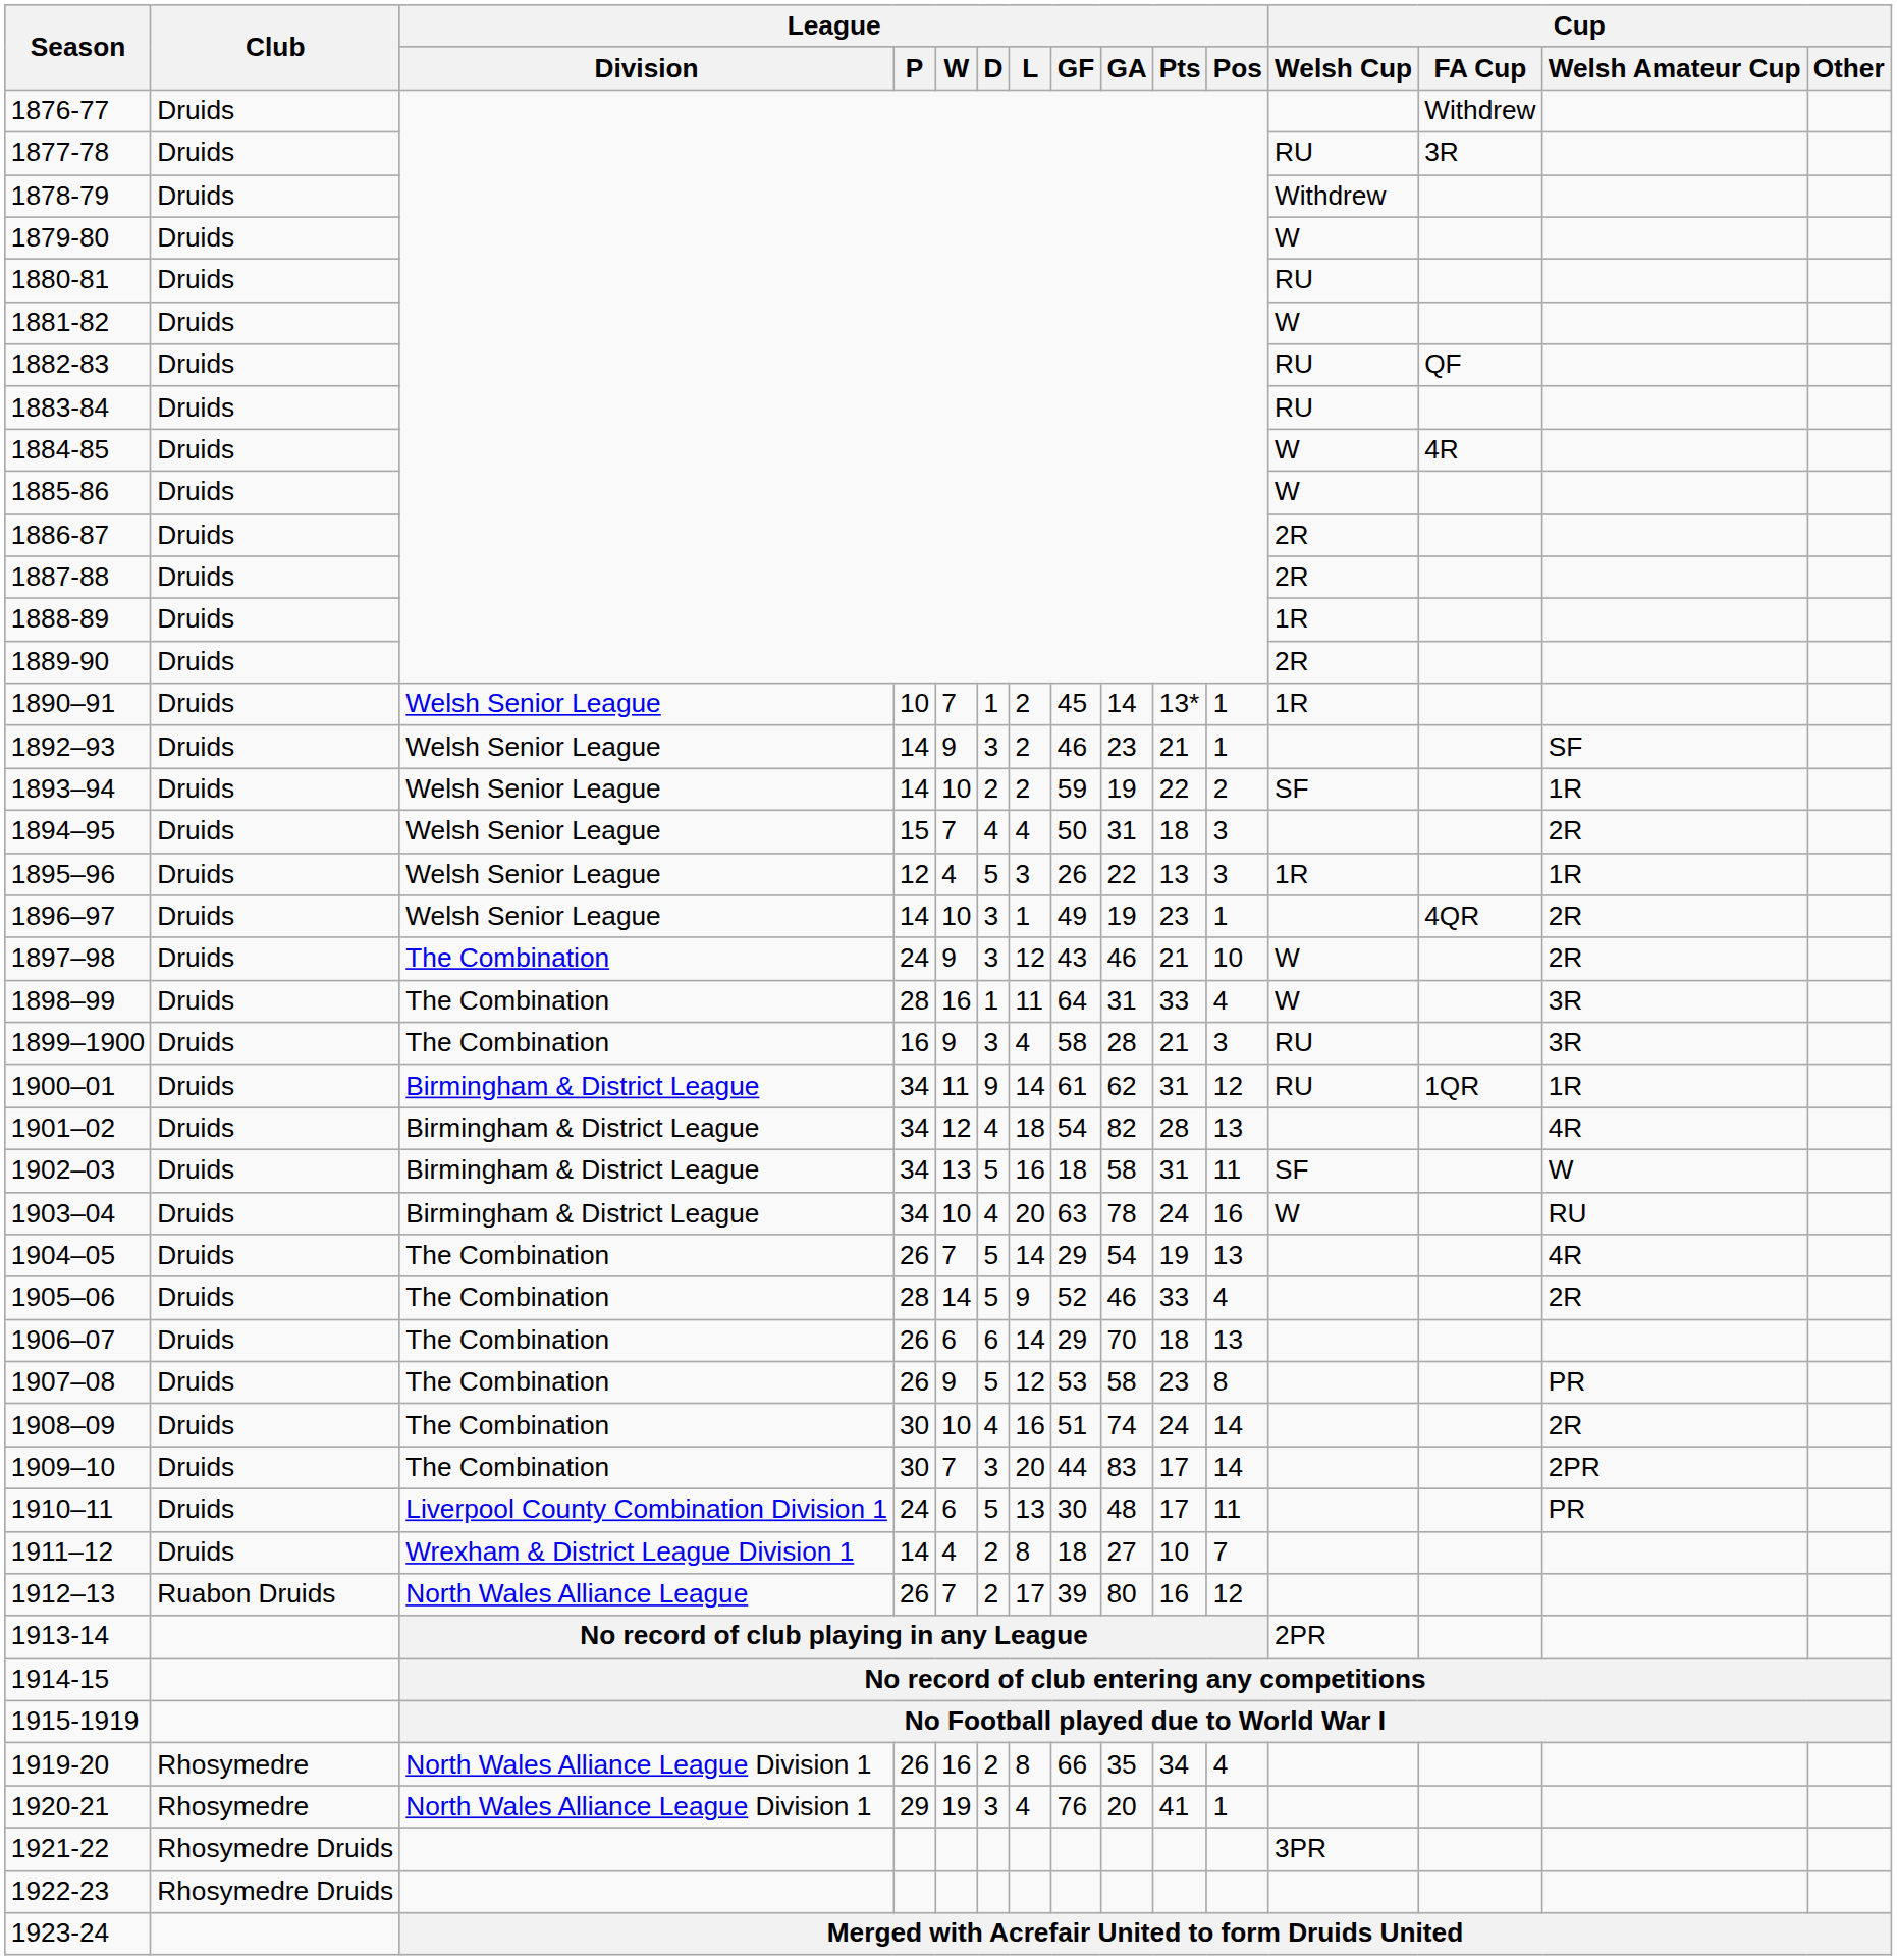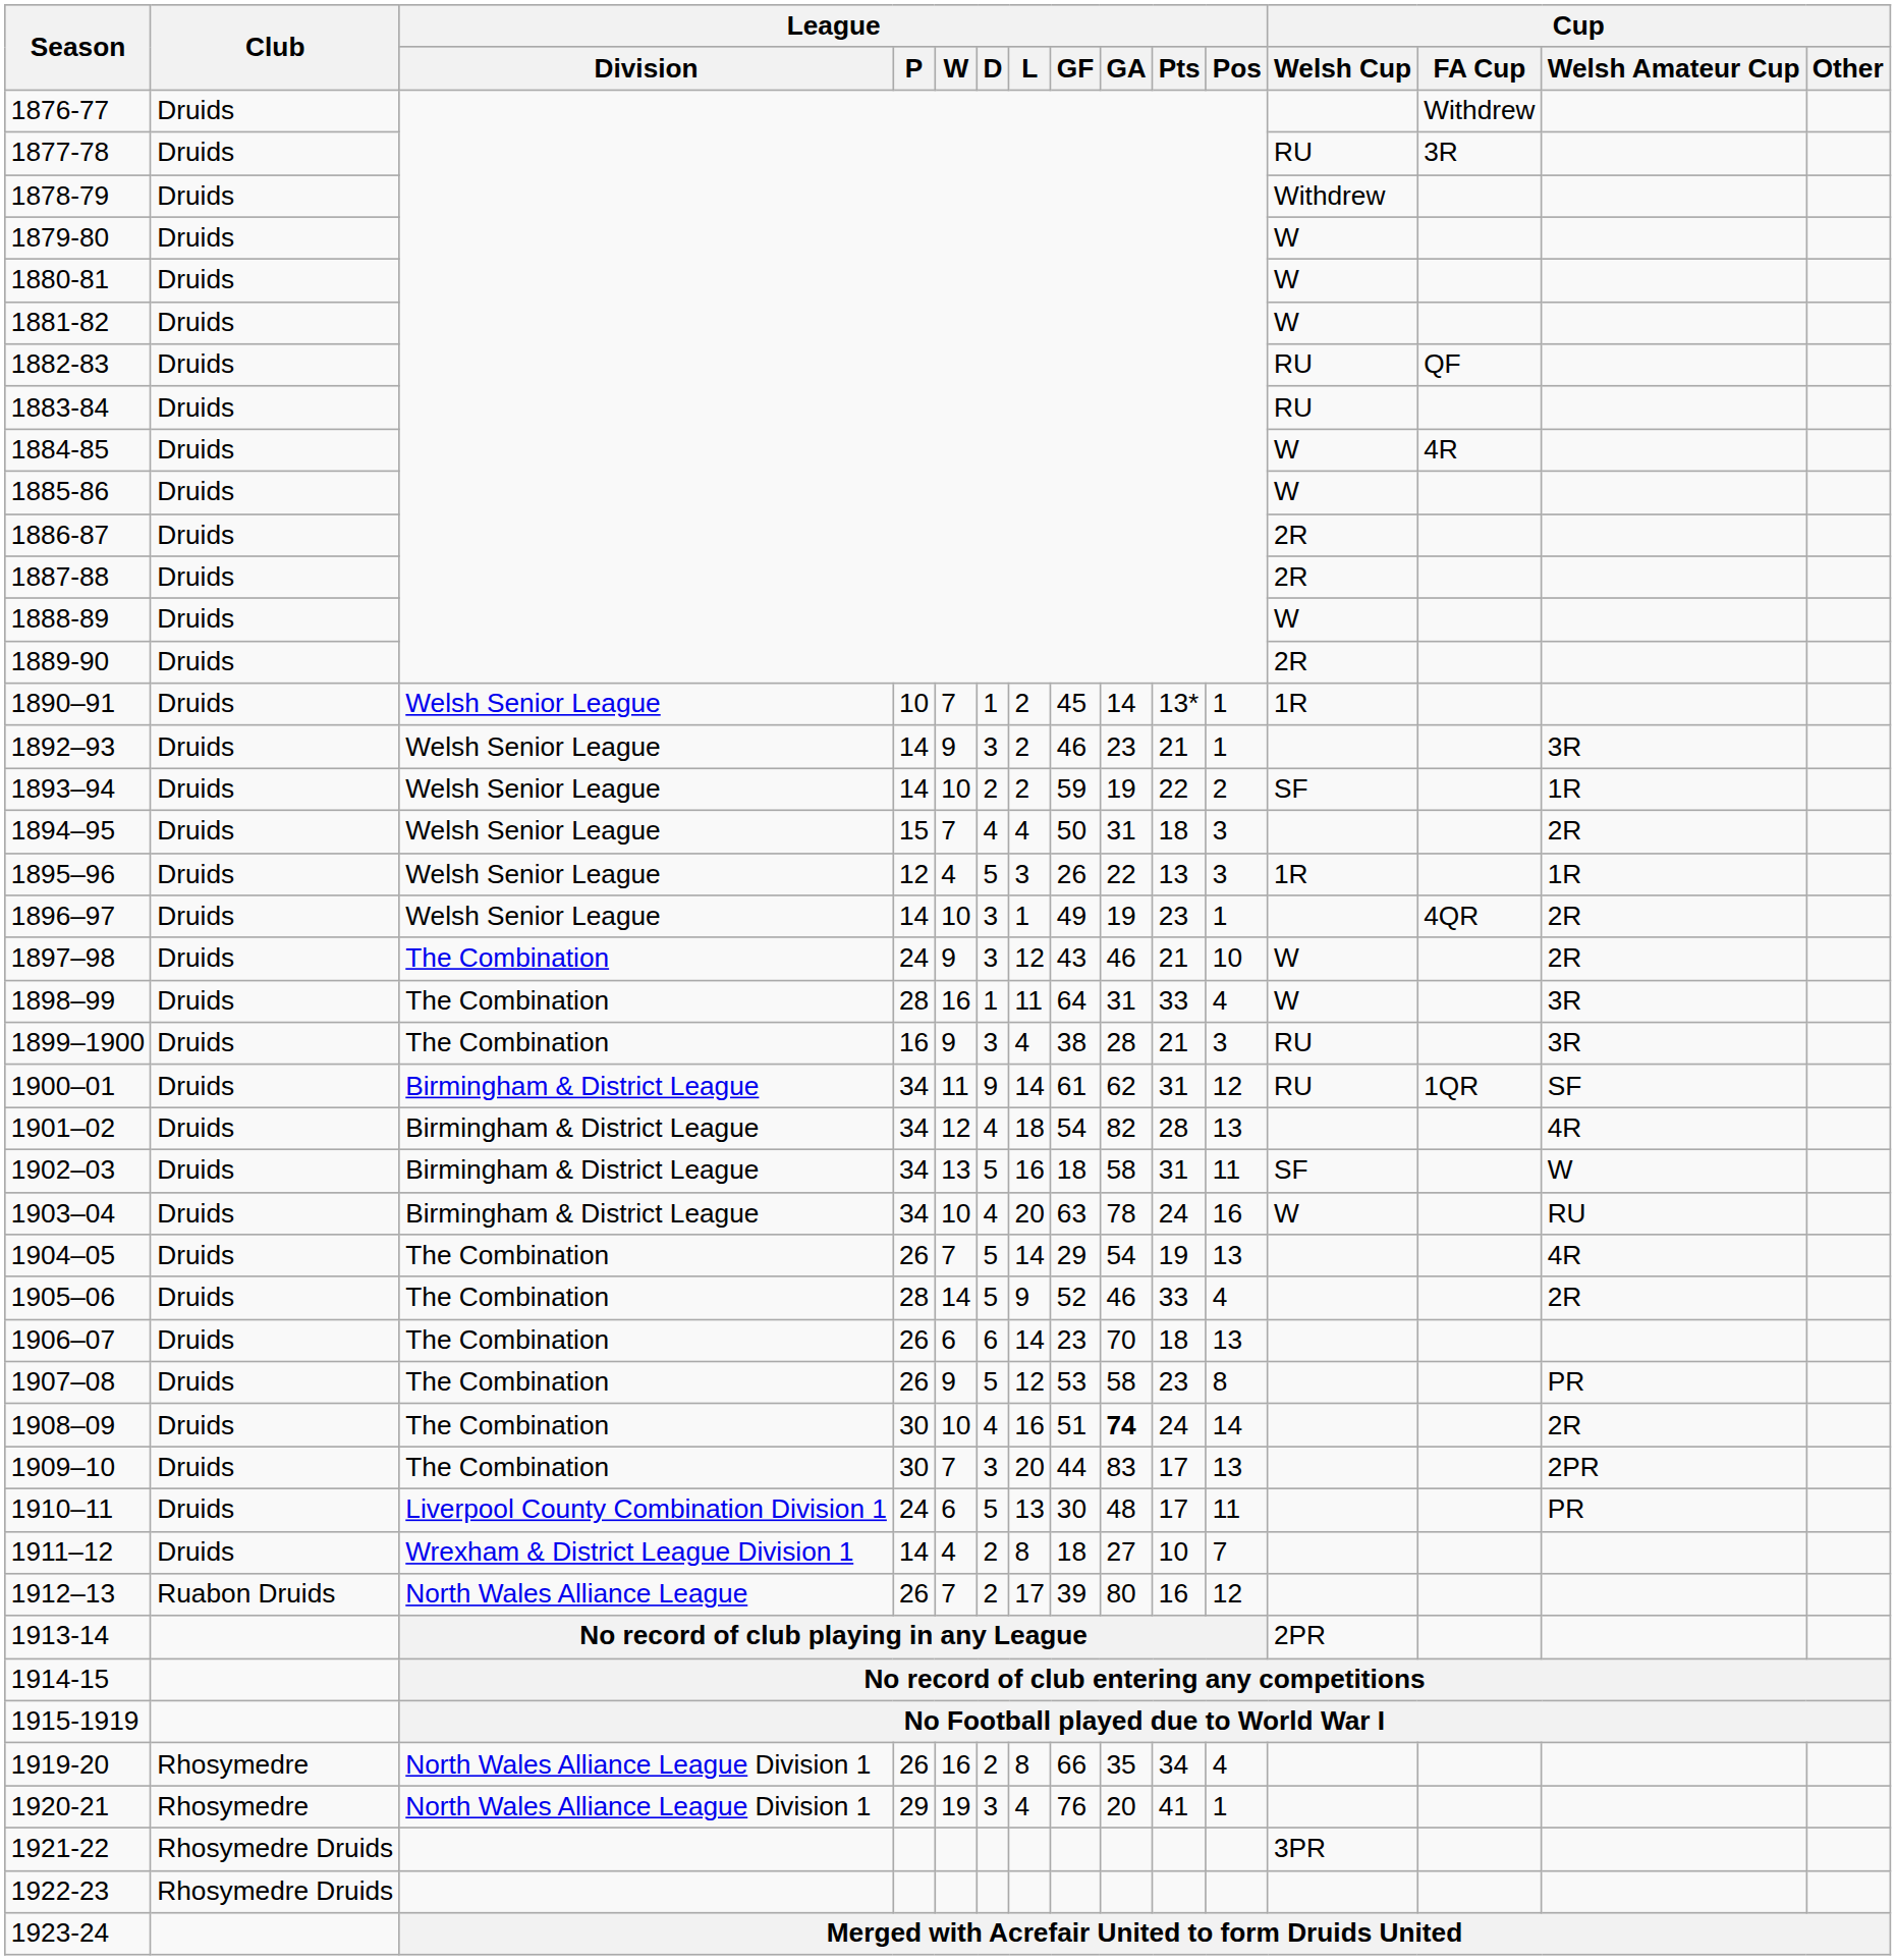1880-81 | Cup / Welsh Cup: RU -> W
1888-89 | Cup / Welsh Cup: 1R -> W
1892–93 | Cup / Welsh Amateur Cup: SF -> 3R
1899–1900 | League / GF: 58 -> 38
1900–01 | Cup / Welsh Amateur Cup: 1R -> SF
1906–07 | League / GF: 29 -> 23
1908–09 | League / GA: normal -> bold
1909–10 | League / Pos: 14 -> 13
